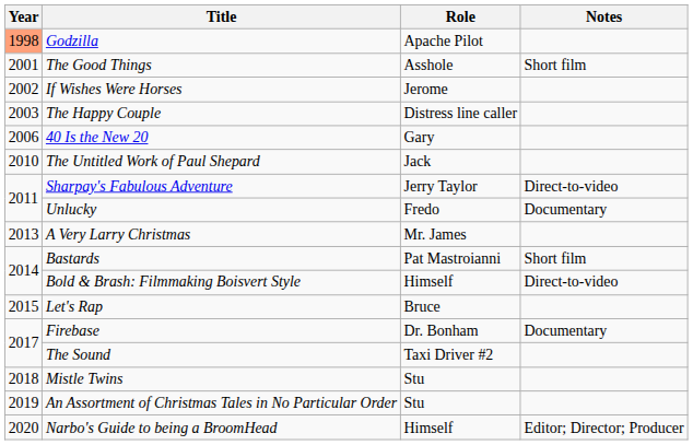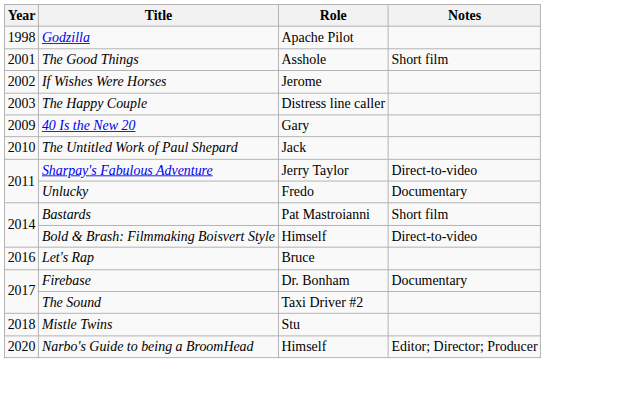Godzilla | Year: lightsalmon background -> no background
40 Is the New 20 | Year: 2006 -> 2009
- row: 2013 | A Very Larry Christmas | Mr. James
Let's Rap | Year: 2015 -> 2016
- row: 2019 | An Assortment of Christmas Tales in No Particular Order | Stu
